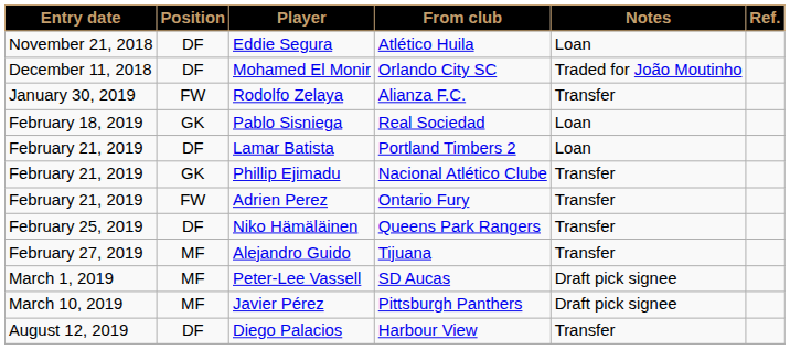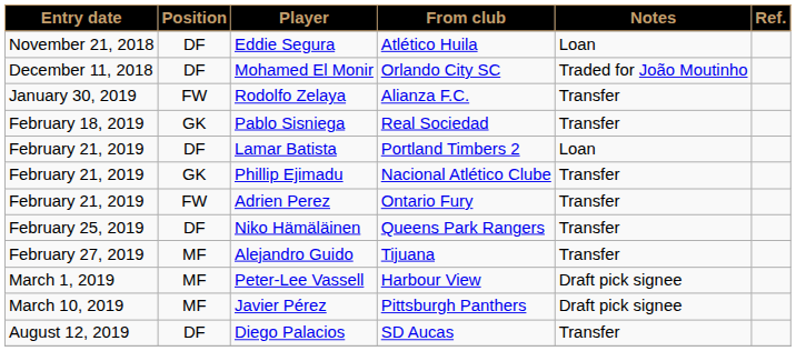Pablo Sisniega | Notes: Loan -> Transfer
Peter-Lee Vassell | From club: SD Aucas -> Harbour View
Diego Palacios | From club: Harbour View -> SD Aucas
